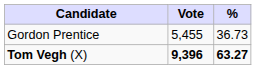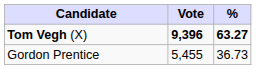rows swapped: Tom Vegh (X) <-> Gordon Prentice
